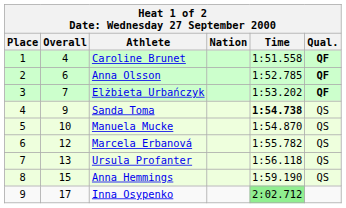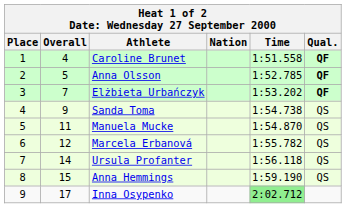Anna Olsson | Overall: 6 -> 5
Sanda Toma | Time: bold -> normal
Manuela Mucke | Overall: 10 -> 11
Ursula Profanter | Overall: 13 -> 14
